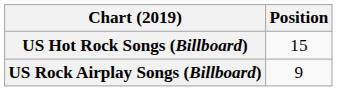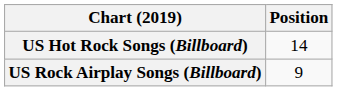US Hot Rock Songs (Billboard) | Position: 15 -> 14
